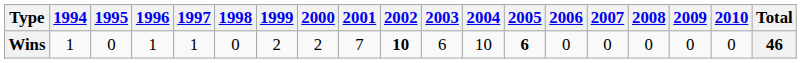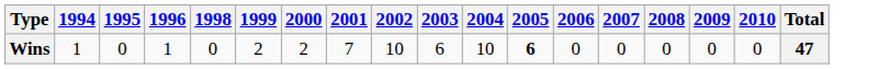- column: 1997 | 1
Wins | 2002: bold -> normal
Wins | Total: 46 -> 47
